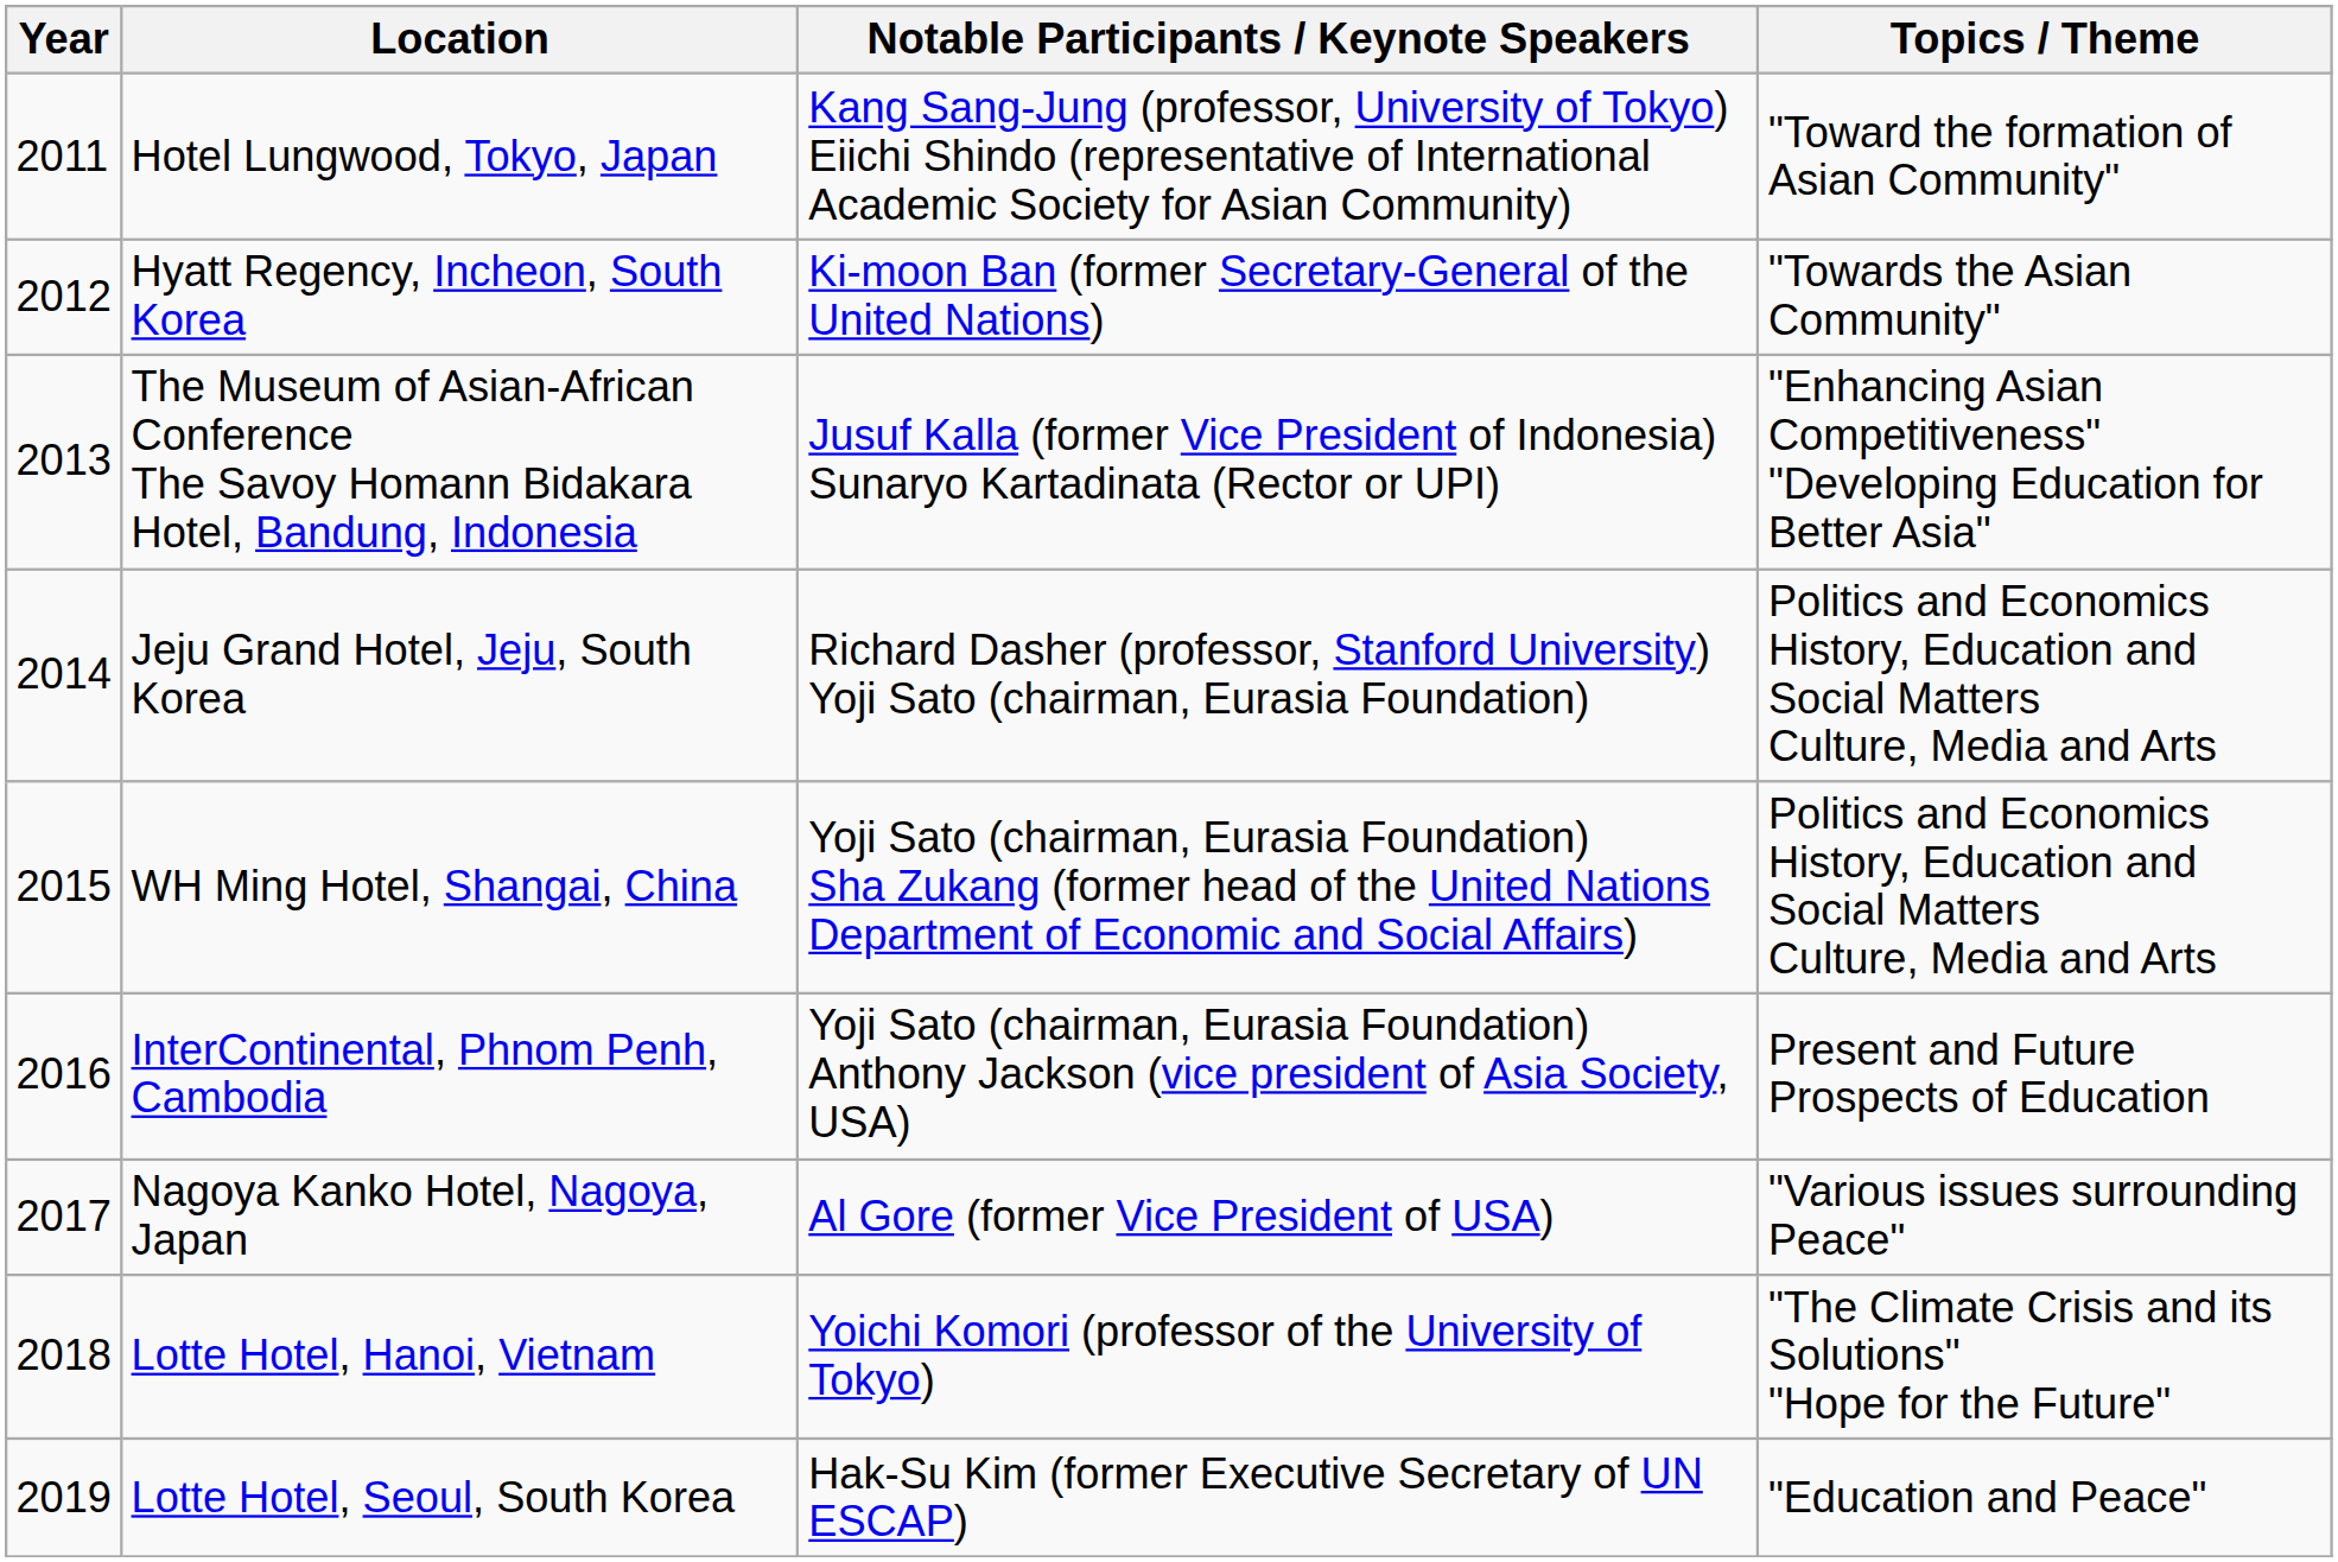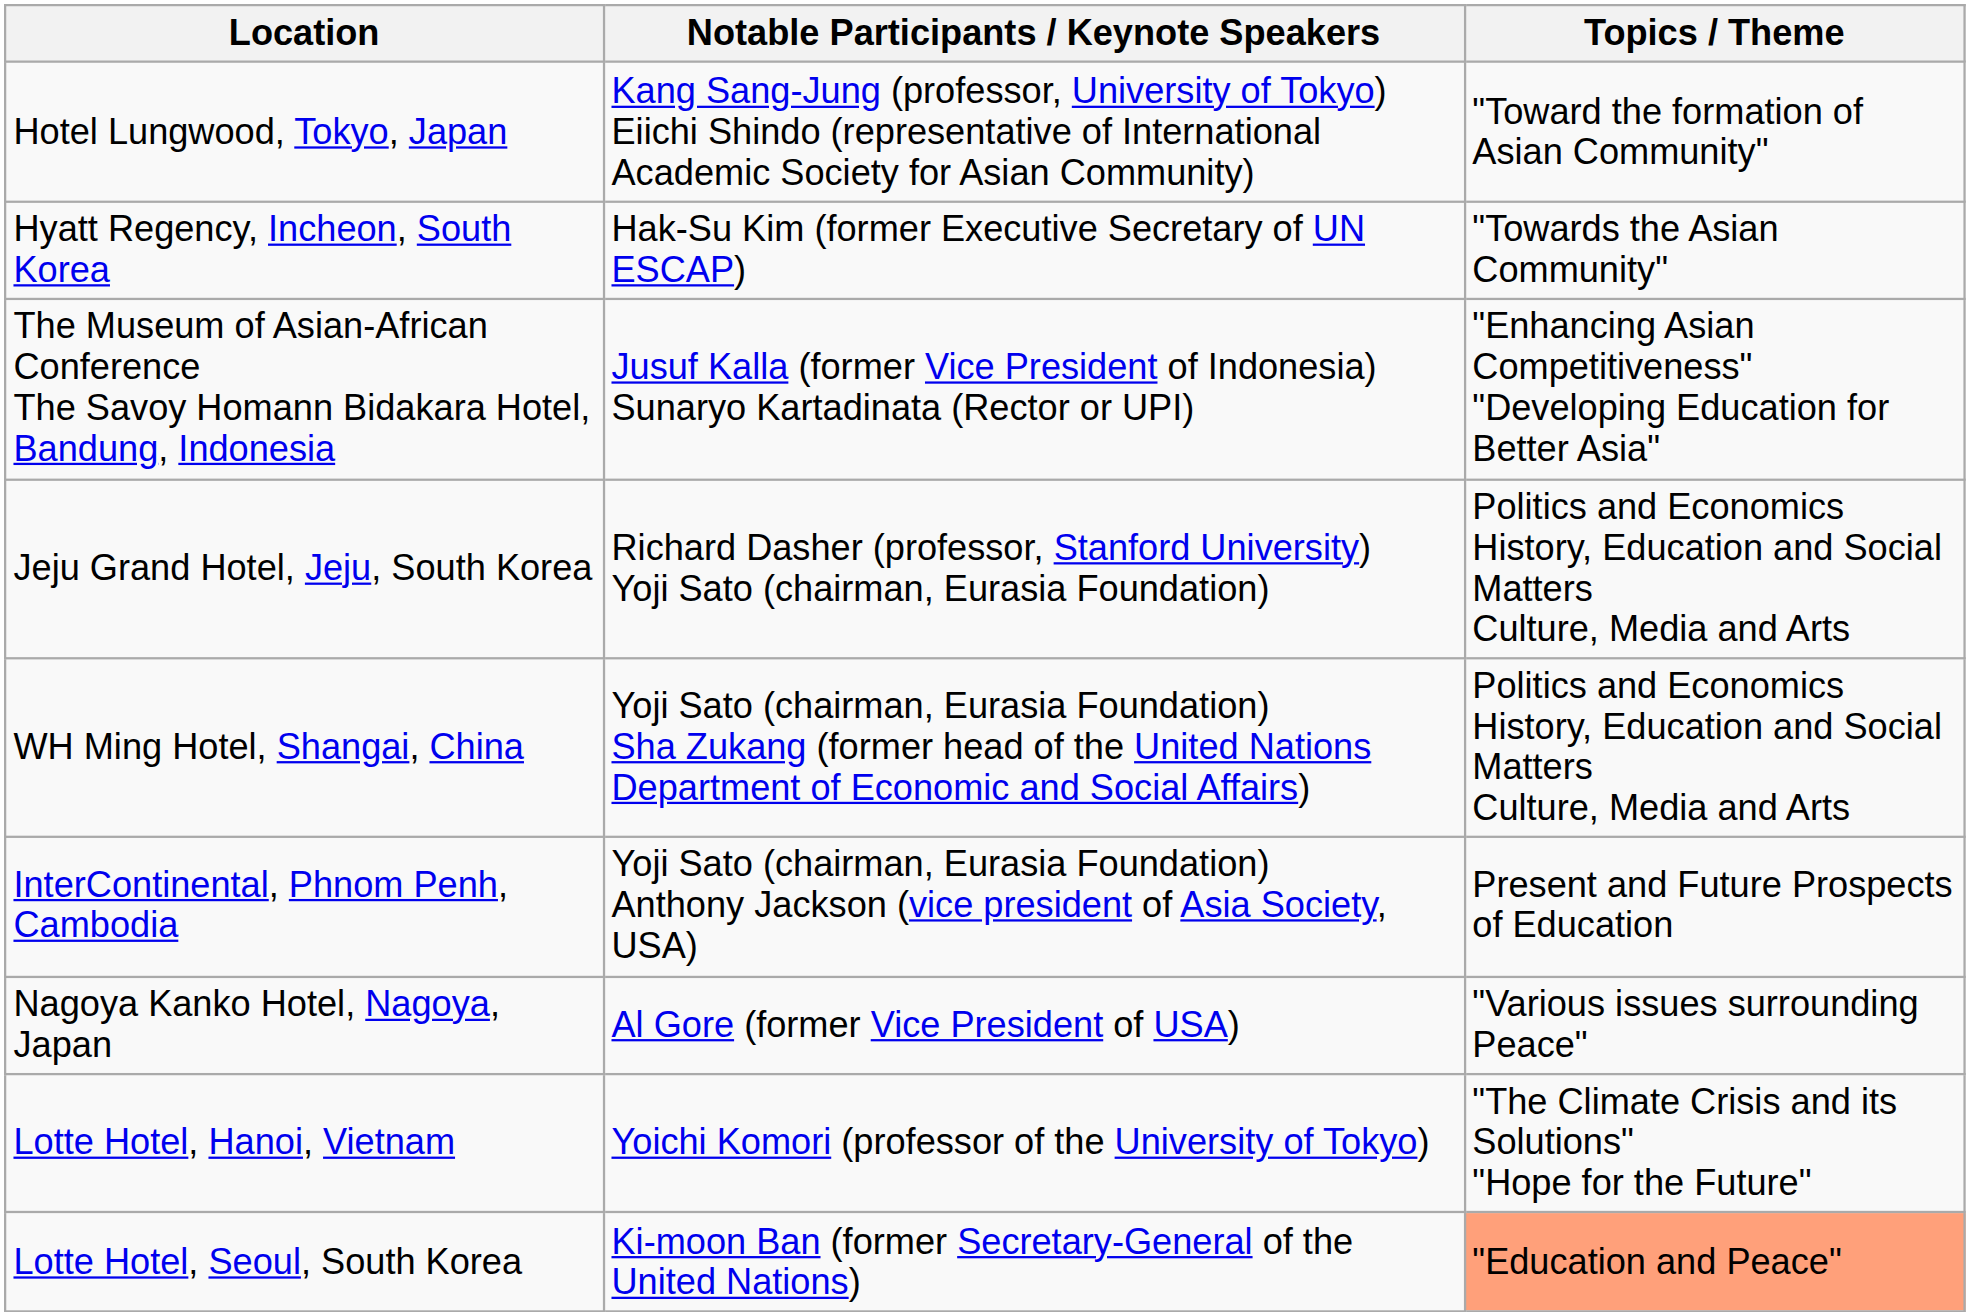- column: Year | 2011 | 2012 | 2013 | 2014 | 2015 | 2016 | 2017 | 2018 | 2019
Hyatt Regency, Incheon, South Korea | Notable Participants / Keynote Speakers: Ki-moon Ban (former Secretary-General of the United Nations) -> Hak-Su Kim (former Executive Secretary of UN ESCAP)
Lotte Hotel, Seoul, South Korea | Notable Participants / Keynote Speakers: Hak-Su Kim (former Executive Secretary of UN ESCAP) -> Ki-moon Ban (former Secretary-General of the United Nations)
Lotte Hotel, Seoul, South Korea | Topics / Theme: no background -> lightsalmon background
